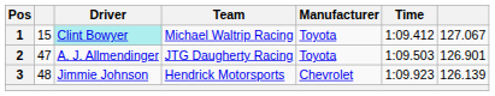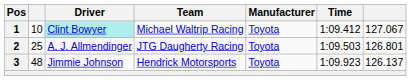1 | column 2: 15 -> 10
2 | column 2: 47 -> 25
2 | column 7: 126.901 -> 126.801
3 | Manufacturer: Chevrolet -> Toyota
3 | column 7: 126.139 -> 126.137
